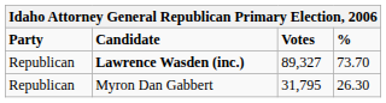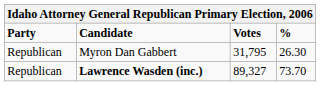rows swapped: Lawrence Wasden (inc.) <-> Myron Dan Gabbert
